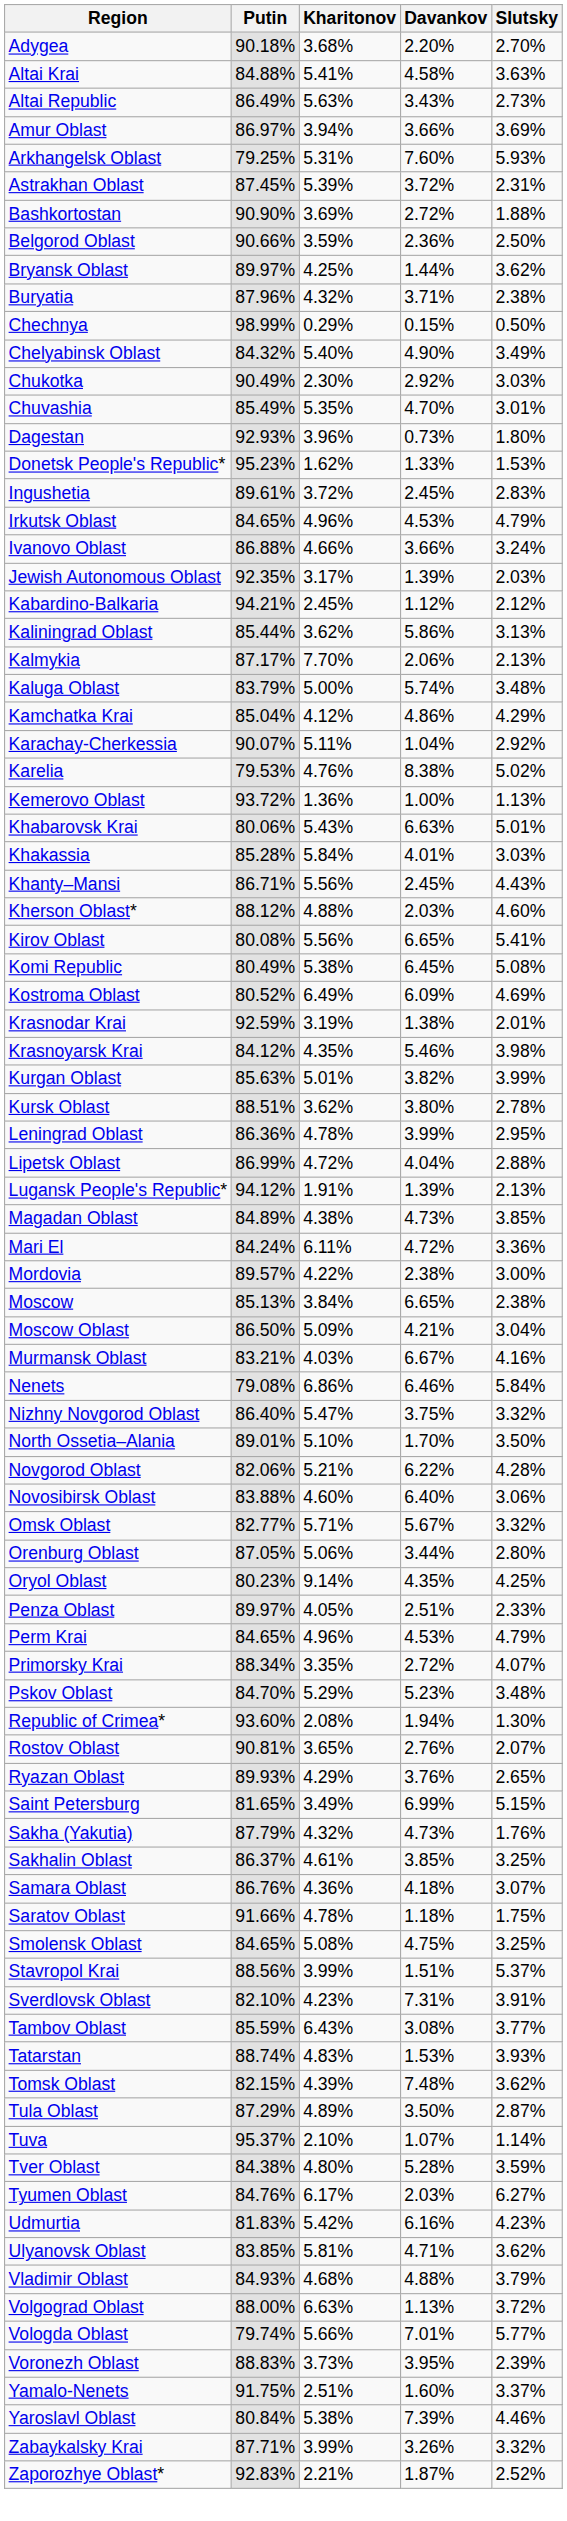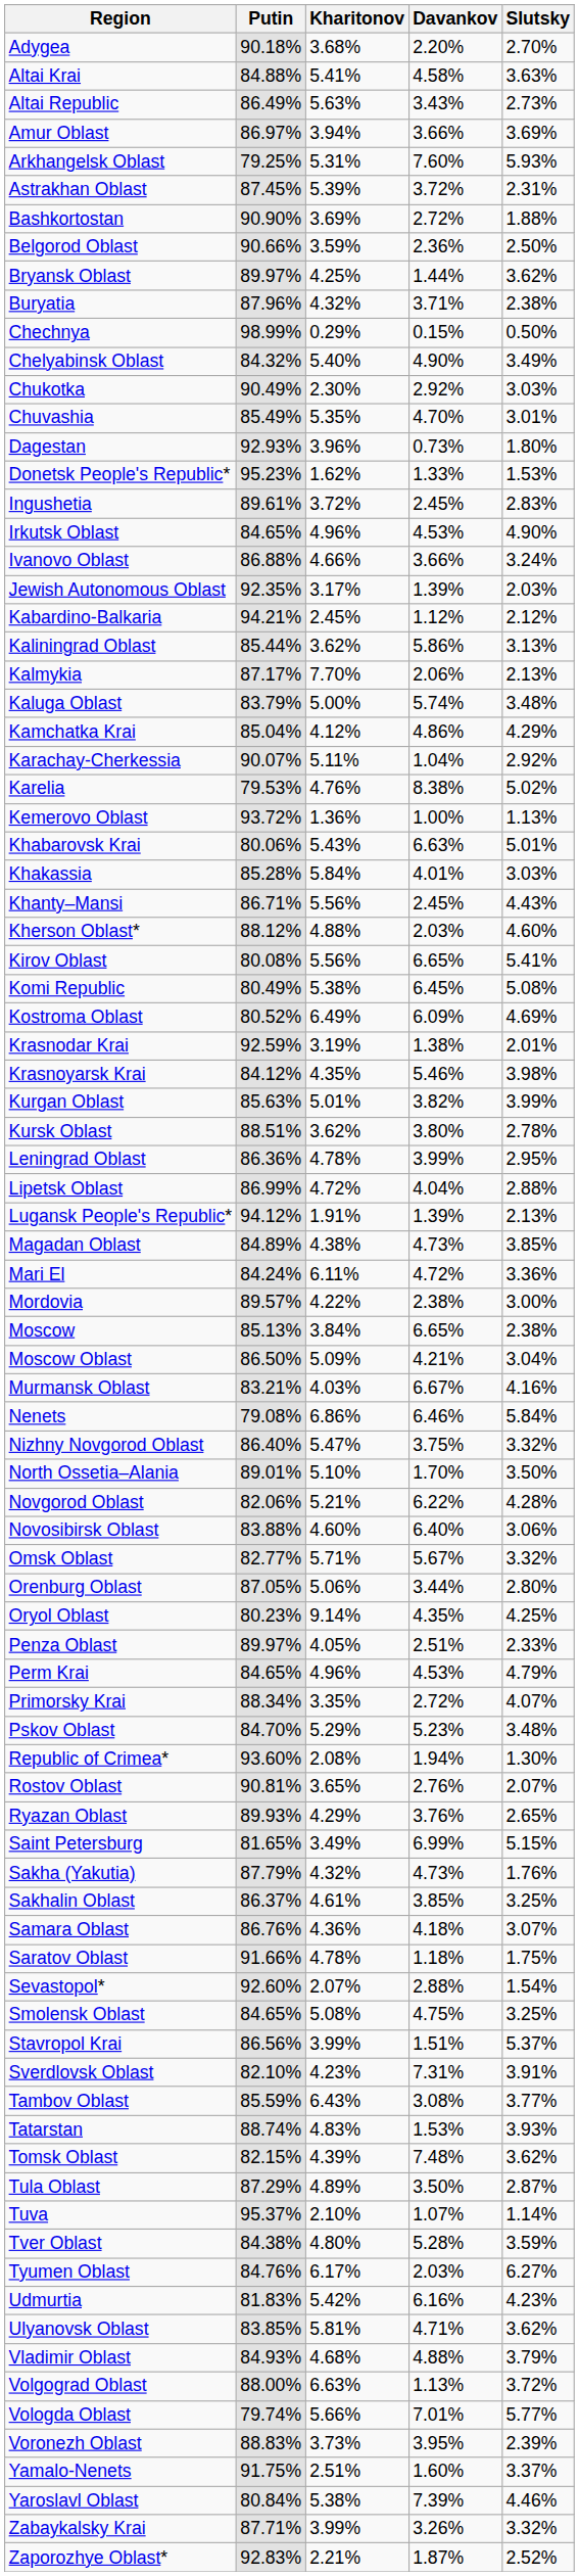Irkutsk Oblast | Slutsky: 4.79% -> 4.90%
+ row: Sevastopol* | 92.60% | 2.07% | 2.88% | 1.54%
Stavropol Krai | Putin: 88.56% -> 86.56%
